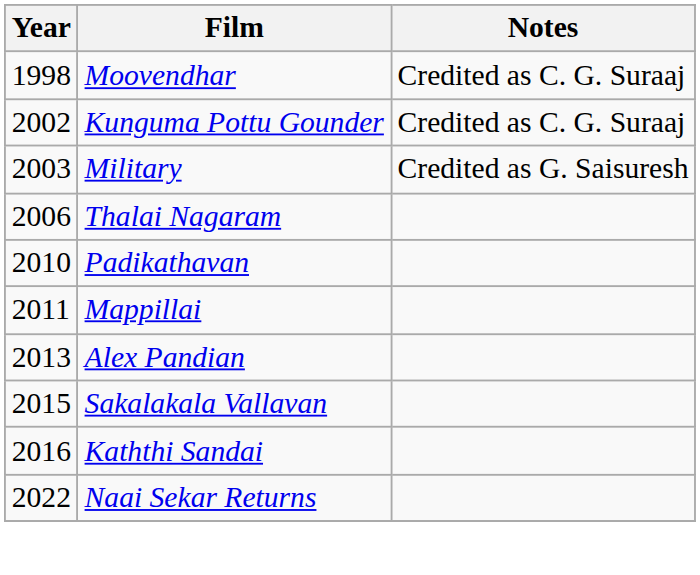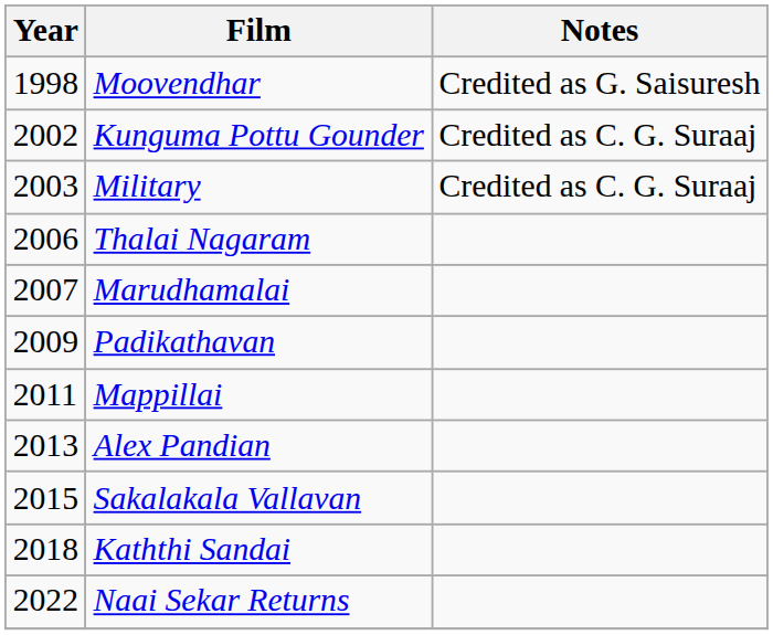Moovendhar | Notes: Credited as C. G. Suraaj -> Credited as G. Saisuresh
Military | Notes: Credited as G. Saisuresh -> Credited as C. G. Suraaj
+ row: 2007 | Marudhamalai
Padikathavan | Year: 2010 -> 2009
Kaththi Sandai | Year: 2016 -> 2018
